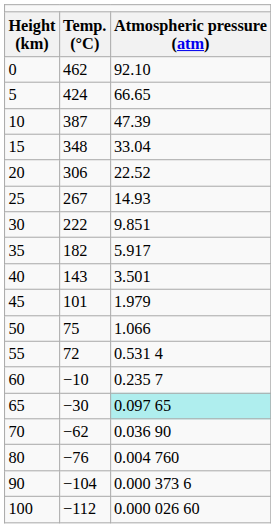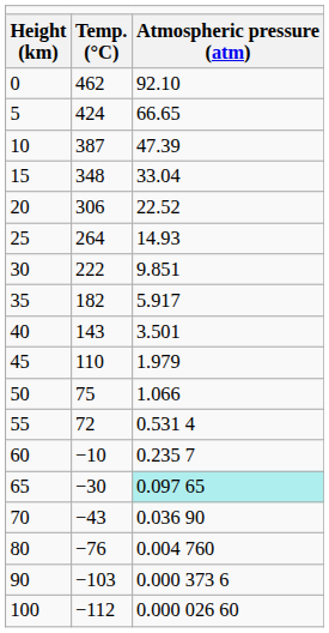25 | column 2: 267 -> 264
45 | column 2: 101 -> 110
70 | column 2: −62 -> −43
90 | column 2: −104 -> −103
